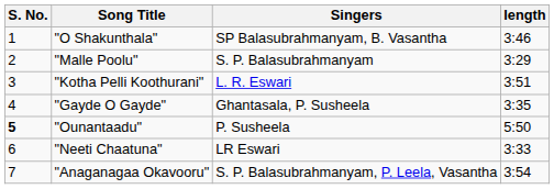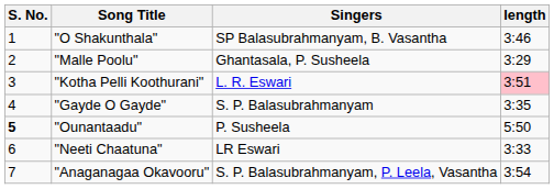"Malle Poolu" | Singers: S. P. Balasubrahmanyam -> Ghantasala, P. Susheela
"Kotha Pelli Koothurani" | length: no background -> pink background
"Gayde O Gayde" | Singers: Ghantasala, P. Susheela -> S. P. Balasubrahmanyam
